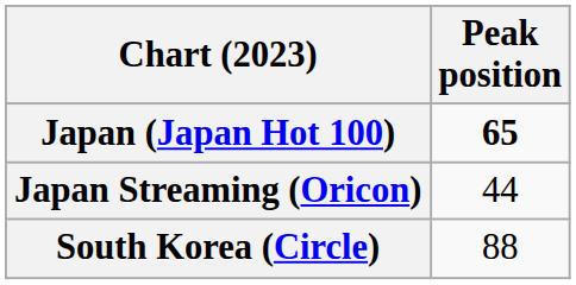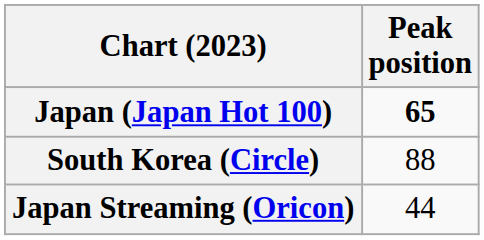rows swapped: Japan Streaming (Oricon) <-> South Korea (Circle)
